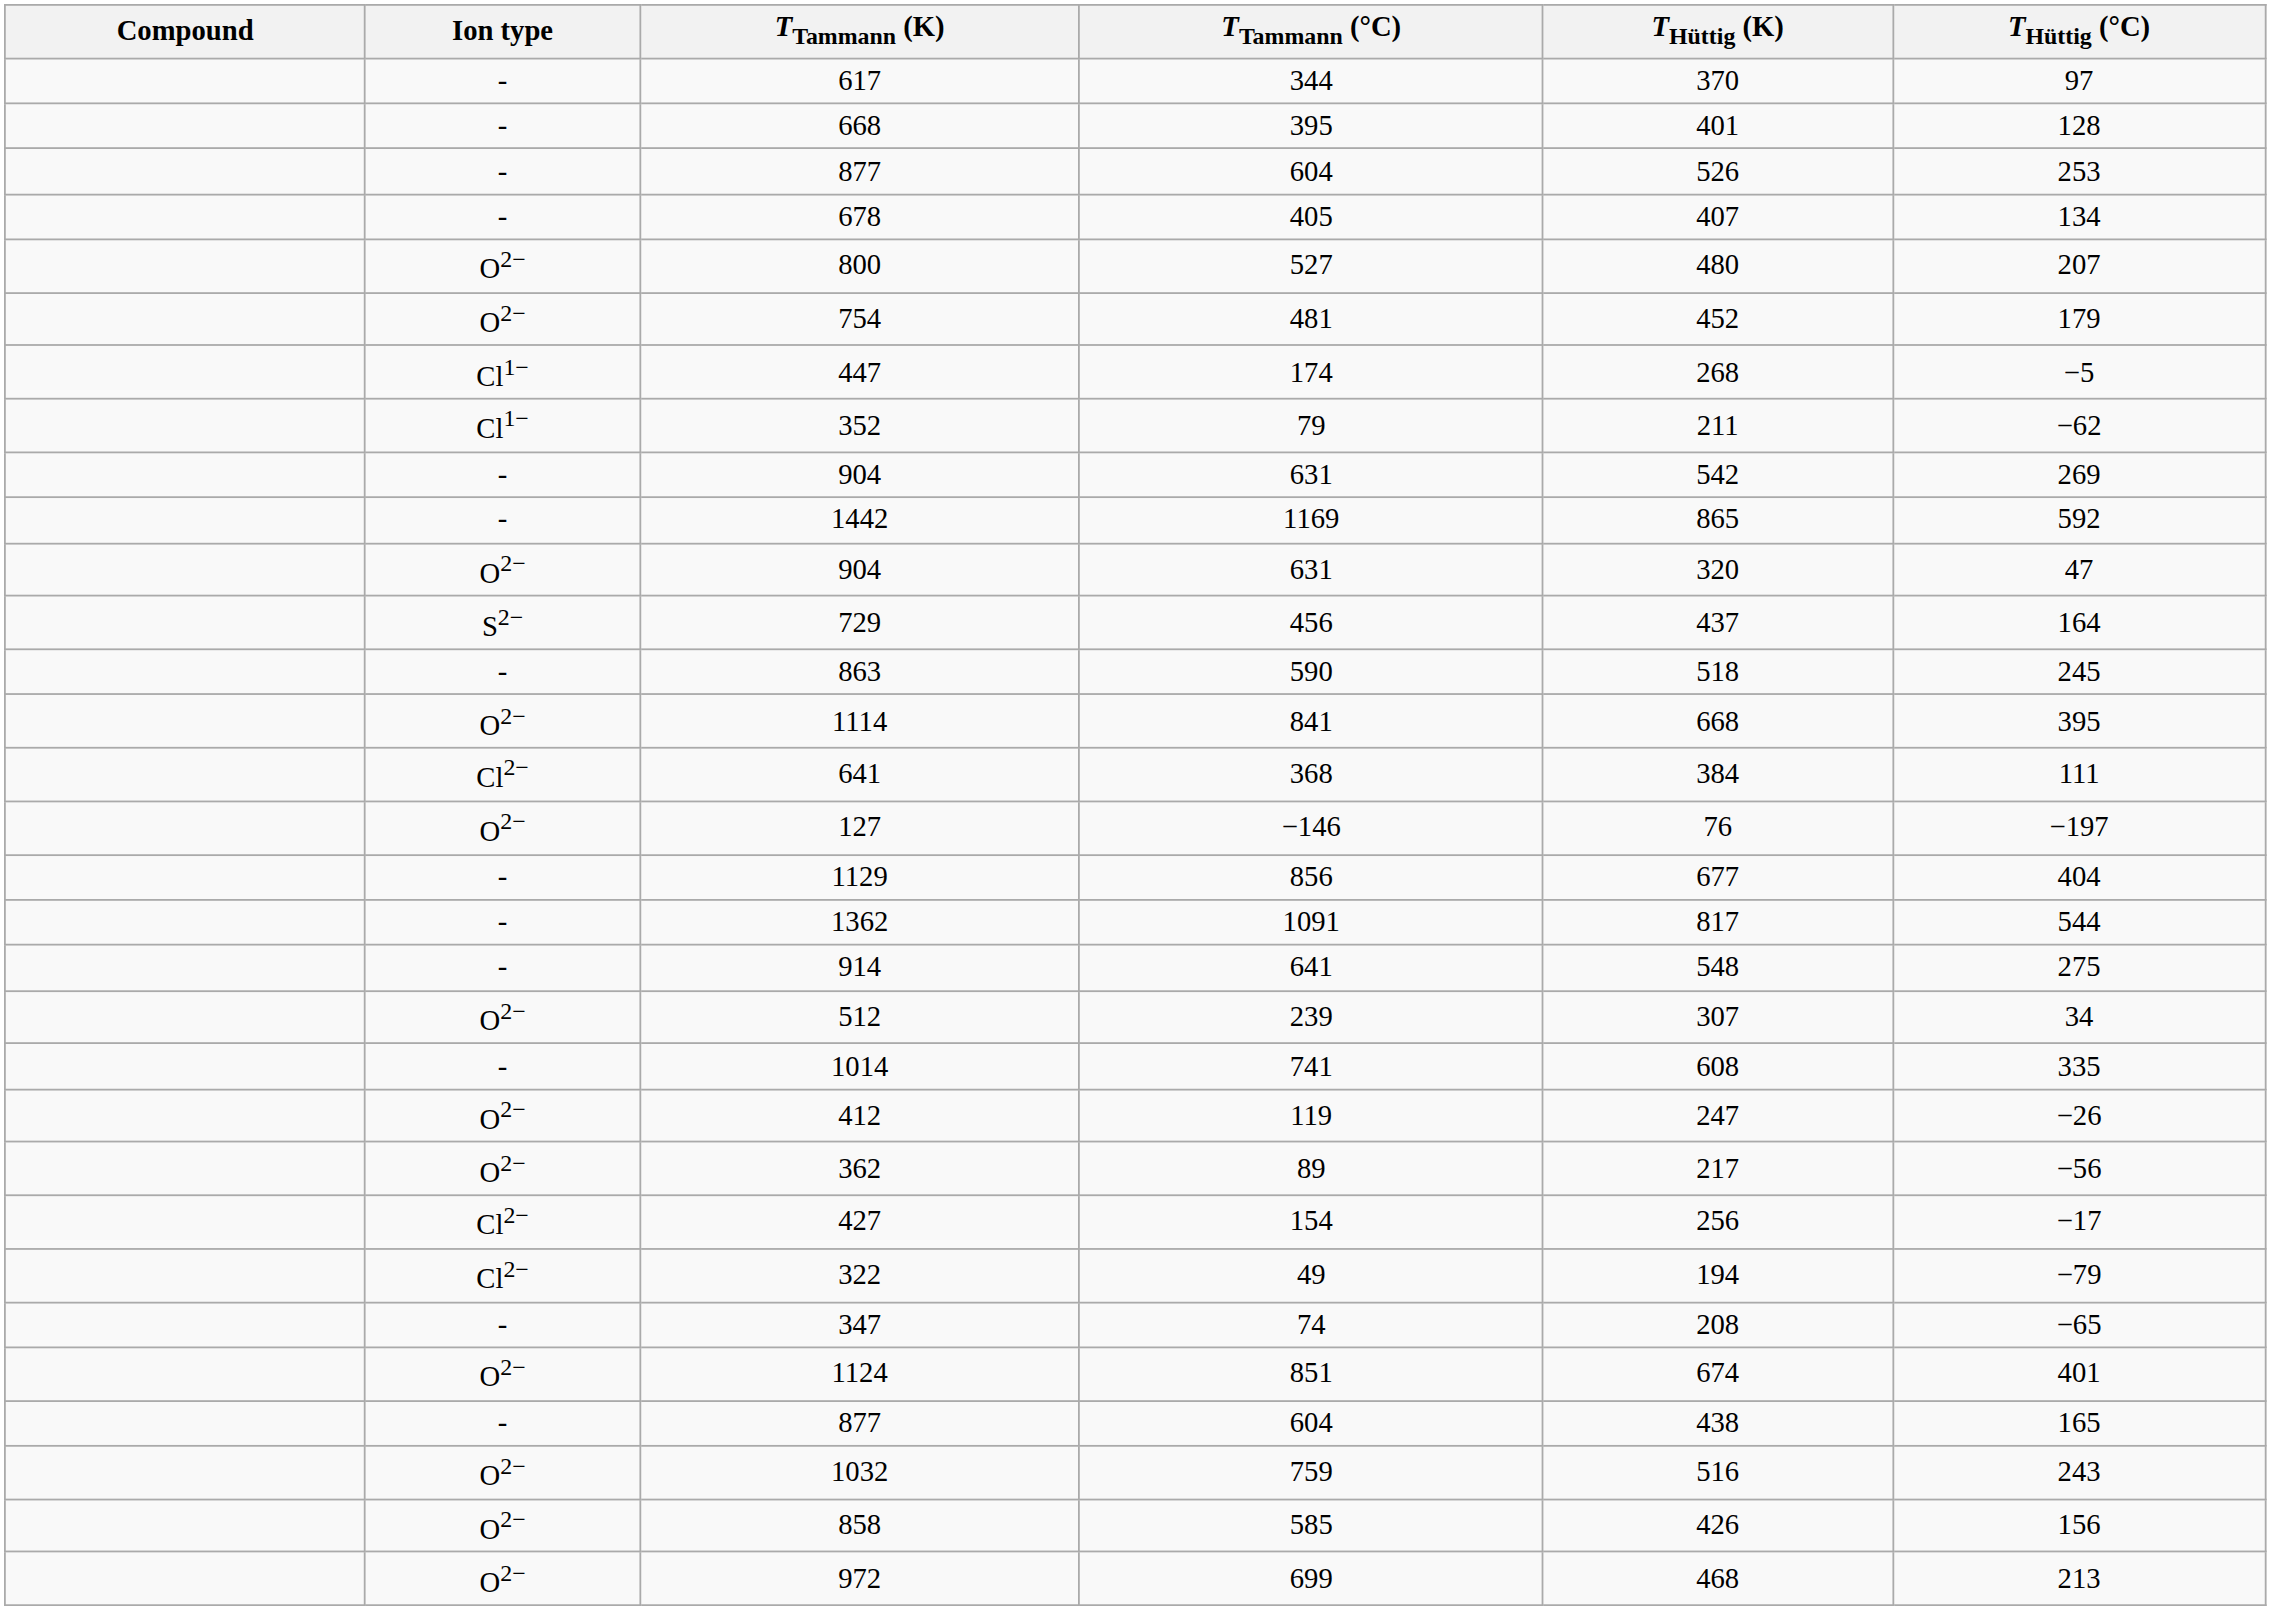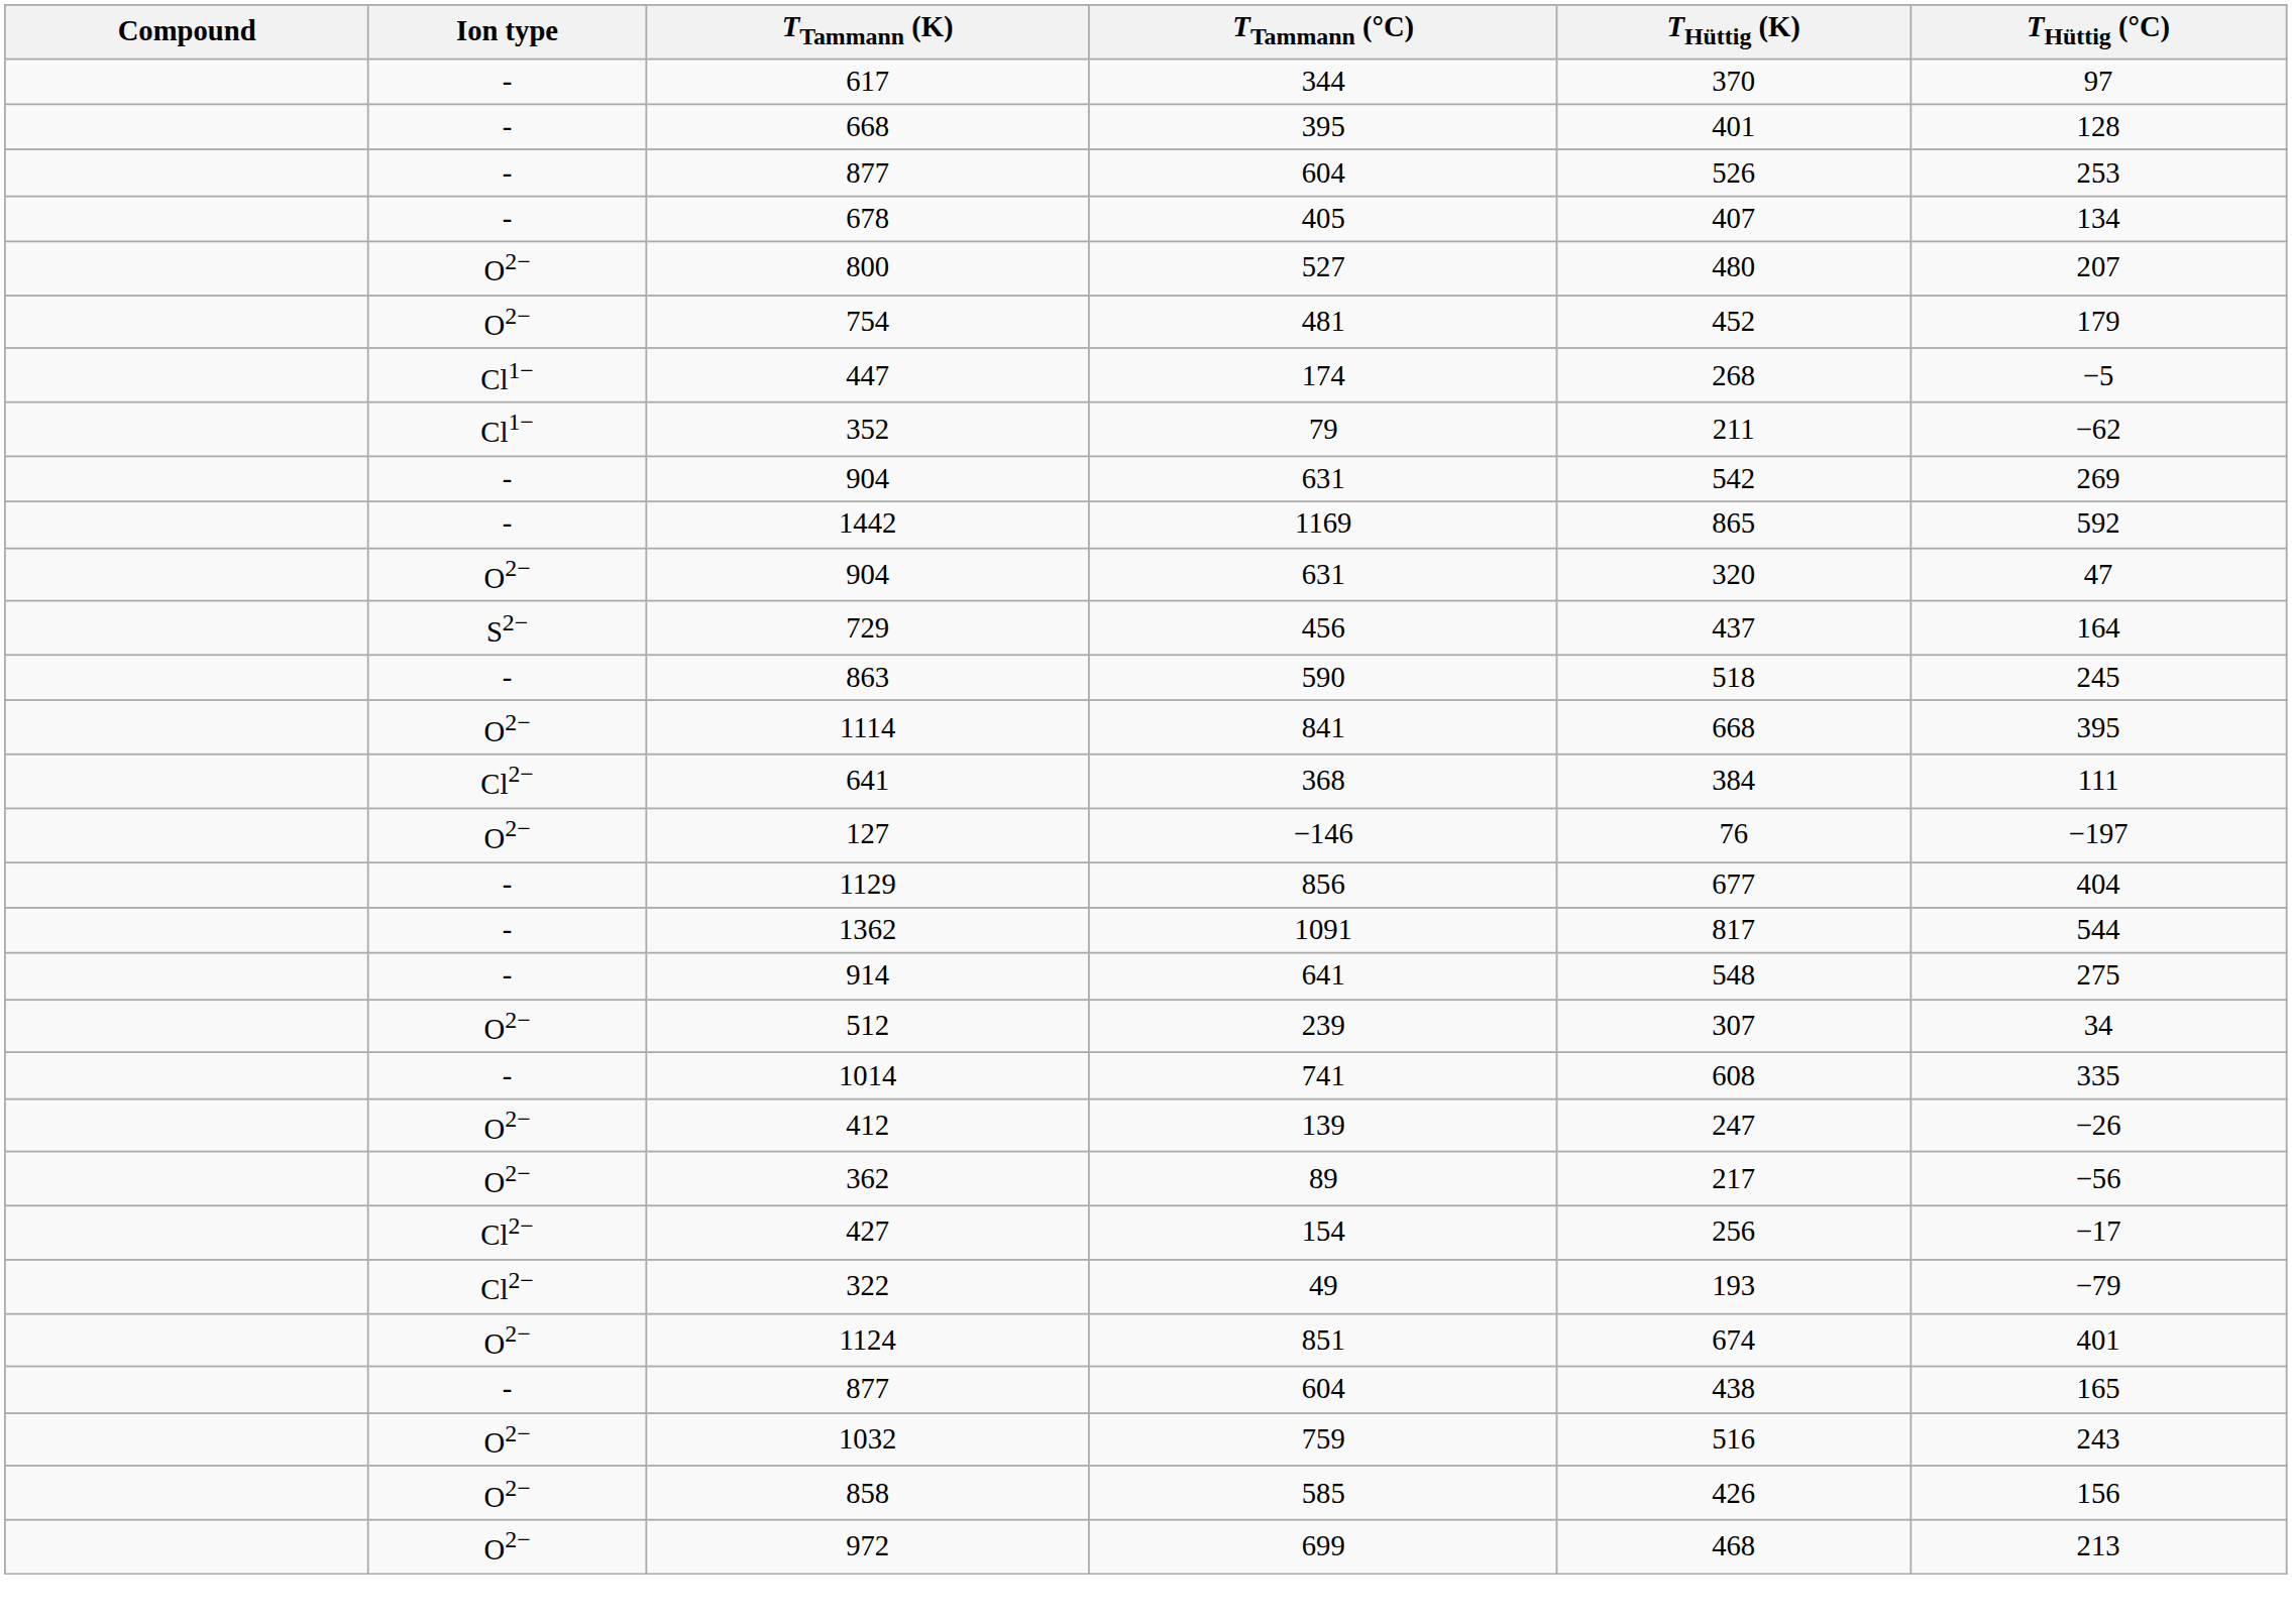412 | TTammann (°C): 119 -> 139
322 | THüttig (K): 194 -> 193
- row: - | 347 | 74 | 208 | −65
